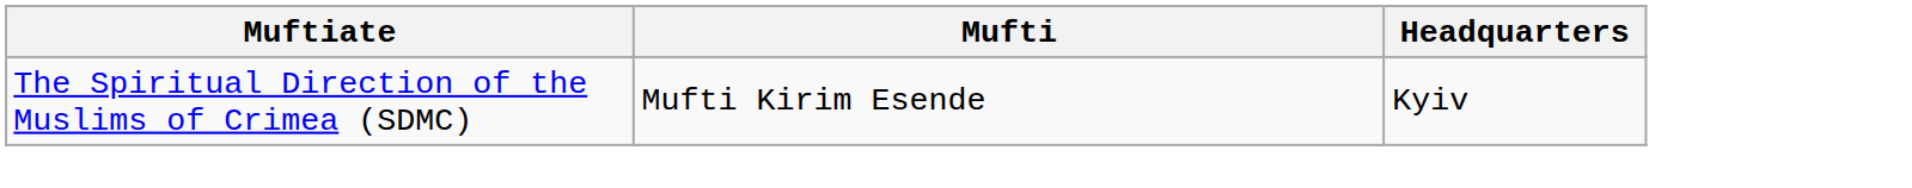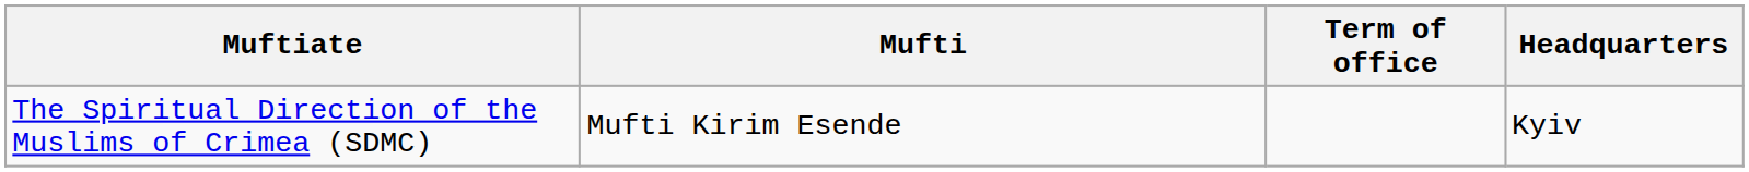+ column: Term of office
